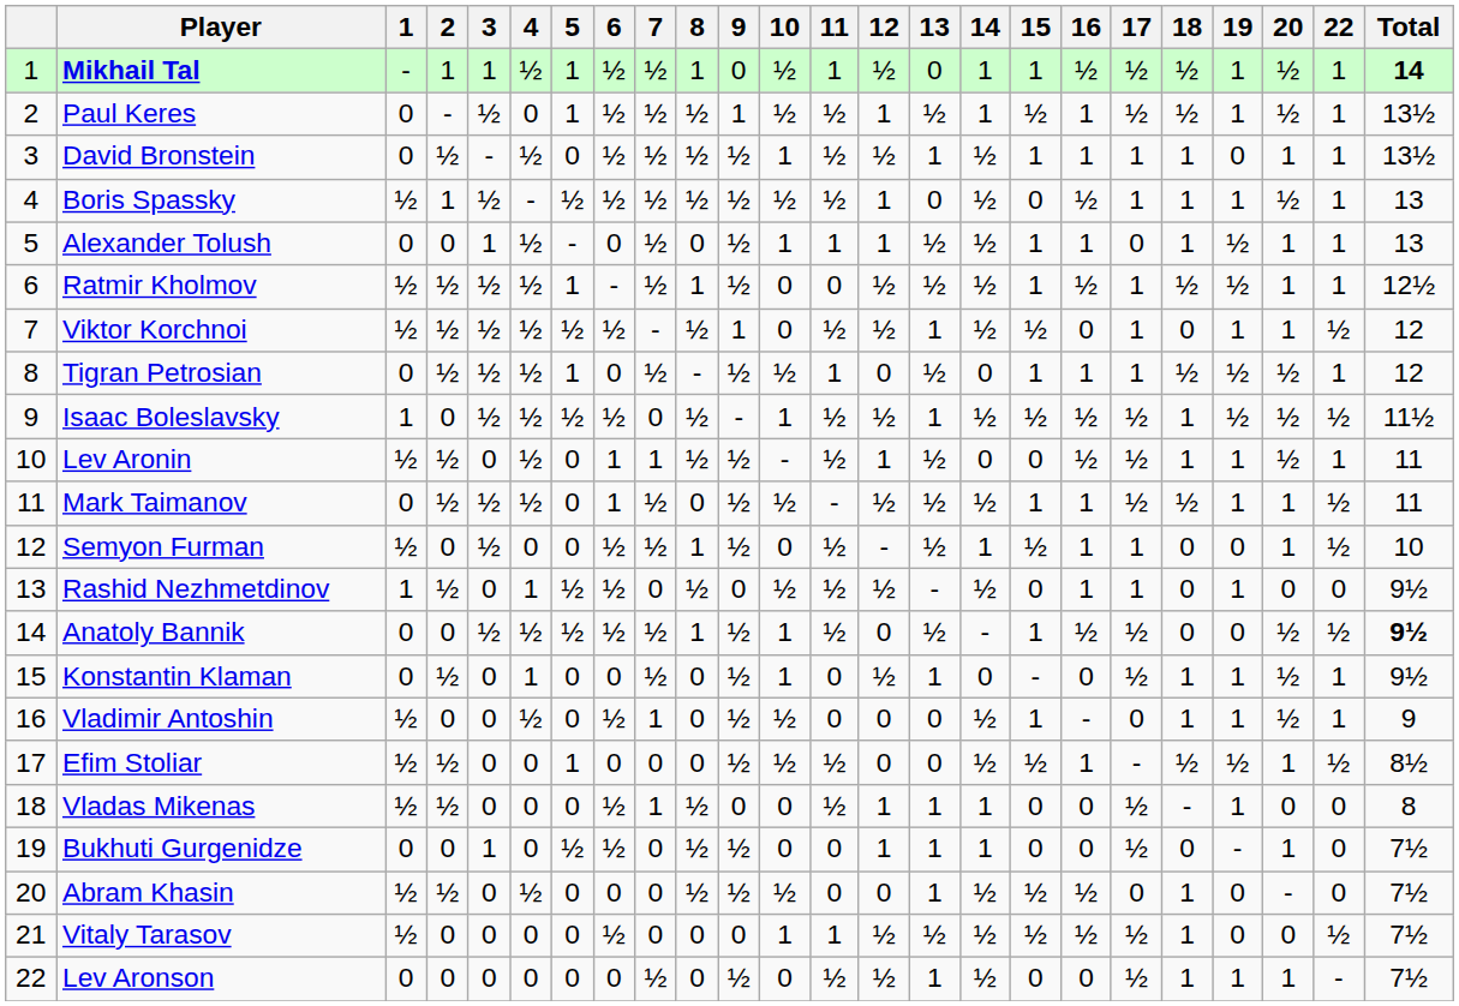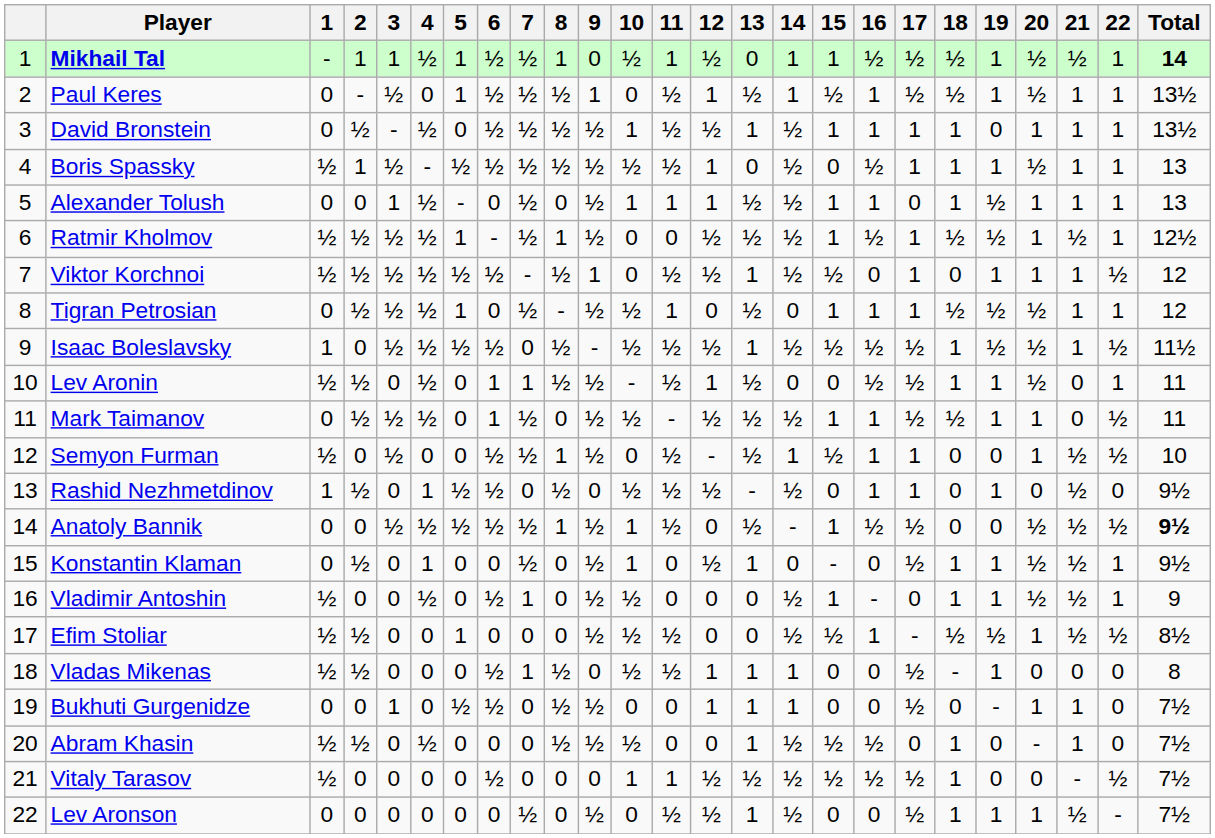+ column: 21 | ½ | 1 | 1 | 1 | 1 | ½ | 1 | 1 | 1 | 0 | 0 | ½ | ½ | ½ | ½ | ½ | ½ | 0 | 1 | 1 | - | ½
Paul Keres | 10: ½ -> 0
Isaac Boleslavsky | 10: 1 -> ½
Vladas Mikenas | 10: 0 -> ½
